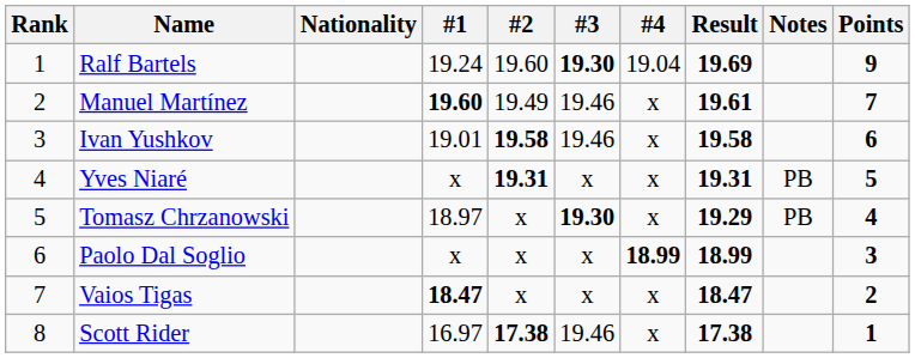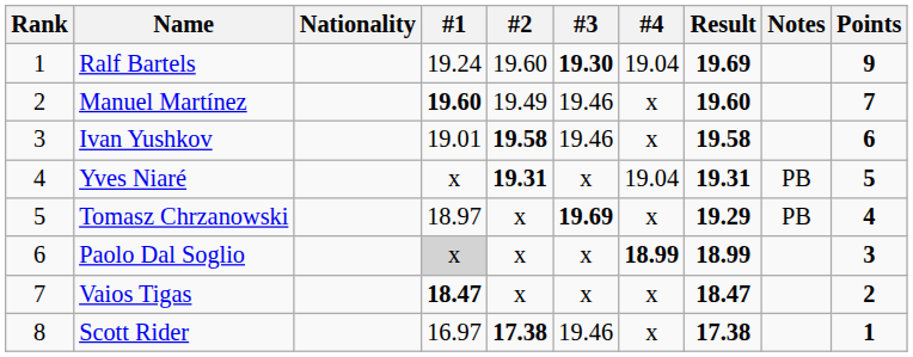Manuel Martínez | Result: 19.61 -> 19.60
Yves Niaré | #4: x -> 19.04
Tomasz Chrzanowski | #3: 19.30 -> 19.69
Paolo Dal Soglio | #1: no background -> lightgrey background
